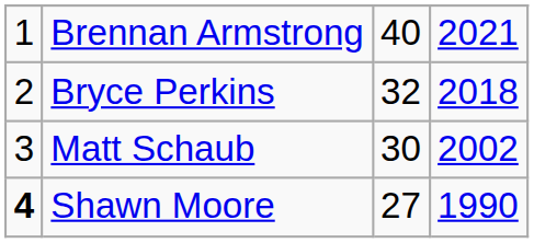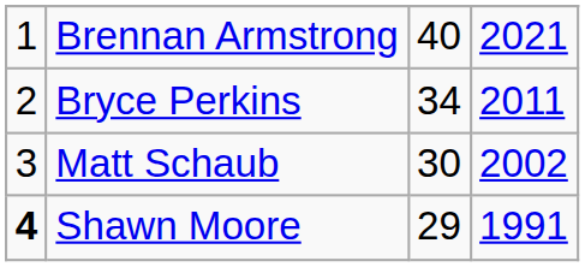Bryce Perkins | column 3: 32 -> 34
Bryce Perkins | column 4: 2018 -> 2011
Shawn Moore | column 3: 27 -> 29
Shawn Moore | column 4: 1990 -> 1991
